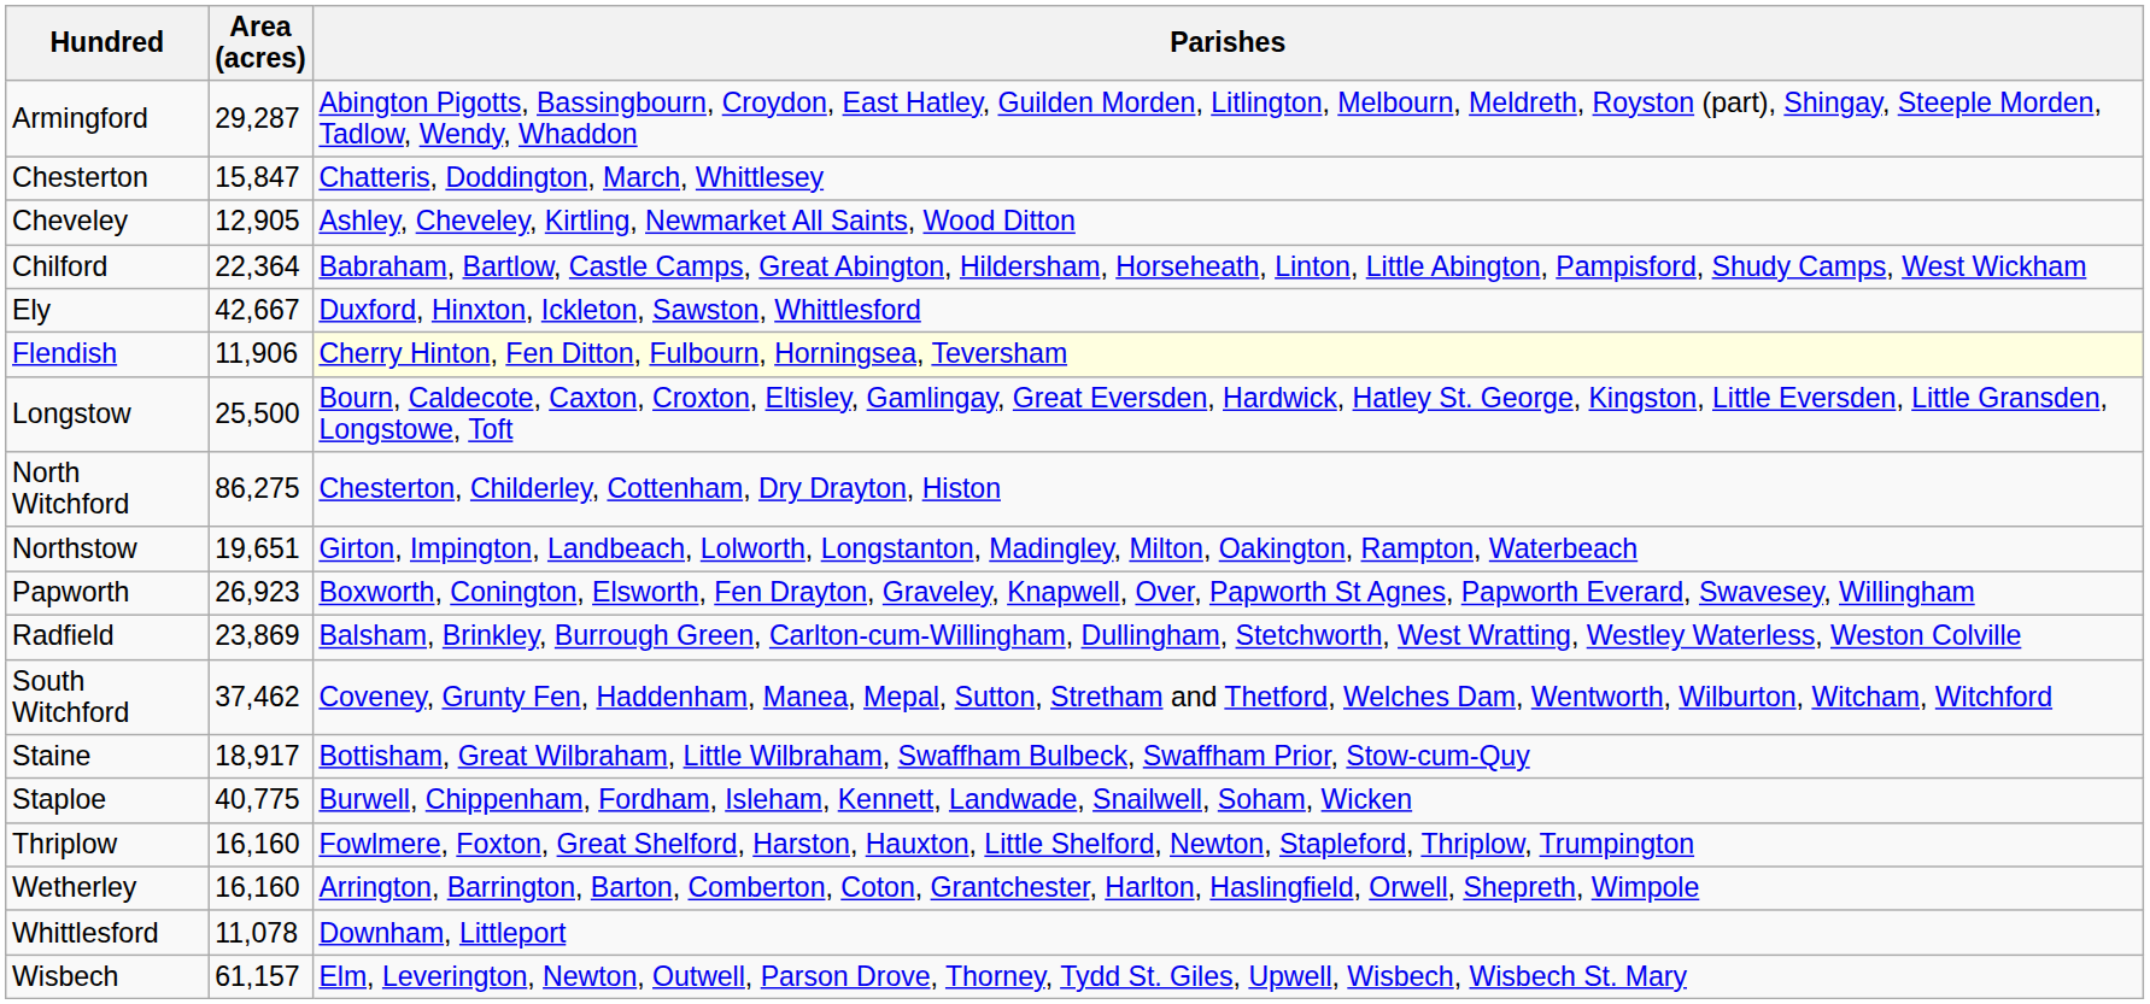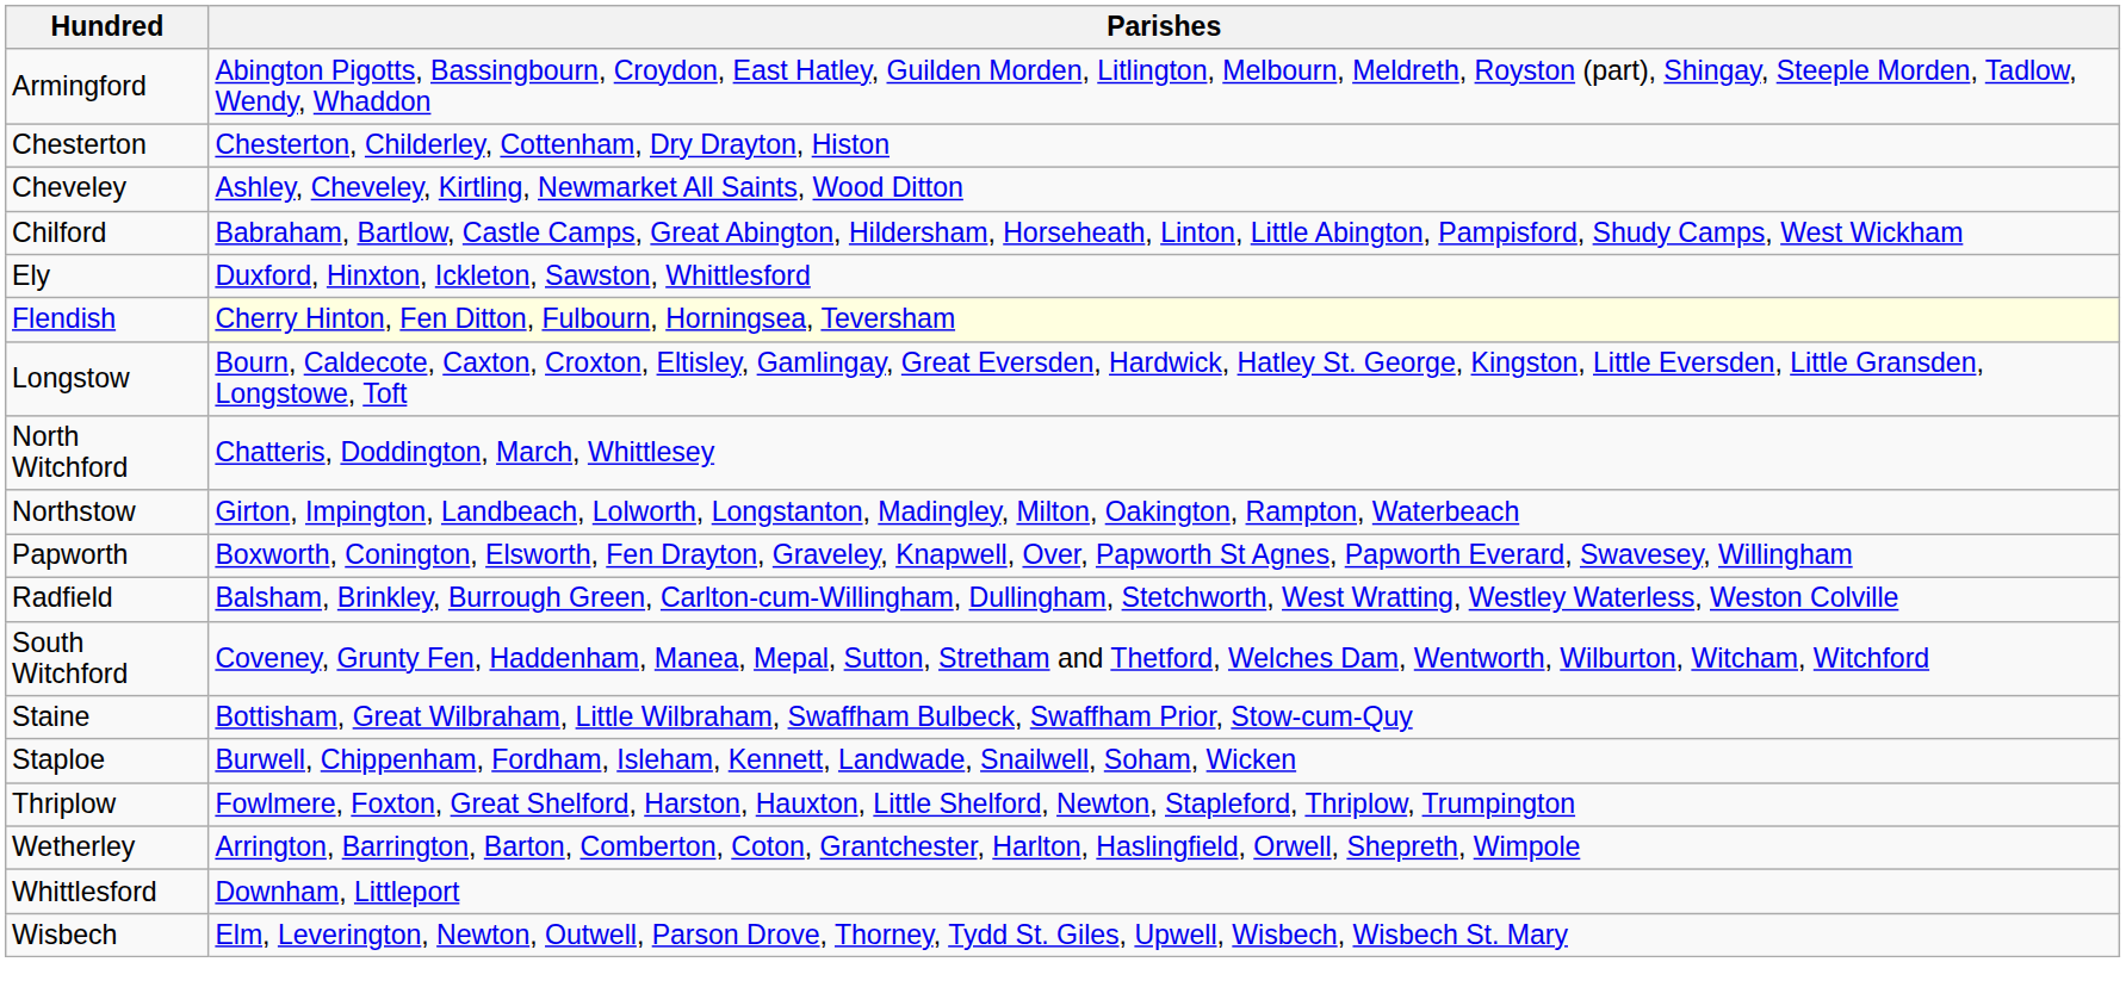- column: Area (acres) | 29,287 | 15,847 | 12,905 | 22,364 | 42,667 | 11,906 | 25,500 | 86,275 | 19,651 | 26,923 | 23,869 | 37,462 | 18,917 | 40,775 | 16,160 | 16,160 | 11,078 | 61,157
Chesterton | Parishes: Chatteris, Doddington, March, Whittlesey -> Chesterton, Childerley, Cottenham, Dry Drayton, Histon
North Witchford | Parishes: Chesterton, Childerley, Cottenham, Dry Drayton, Histon -> Chatteris, Doddington, March, Whittlesey
